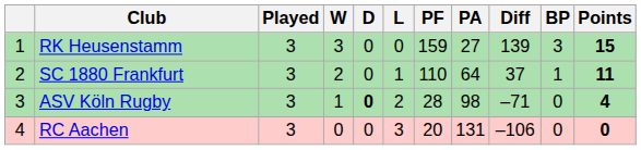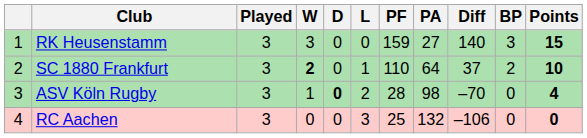RK Heusenstamm | Diff: 139 -> 140
SC 1880 Frankfurt | W: normal -> bold
SC 1880 Frankfurt | BP: 1 -> 2
SC 1880 Frankfurt | Points: 11 -> 10
ASV Köln Rugby | Diff: –71 -> –70
RC Aachen | PF: 20 -> 25
RC Aachen | PA: 131 -> 132
